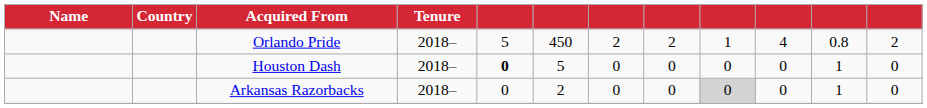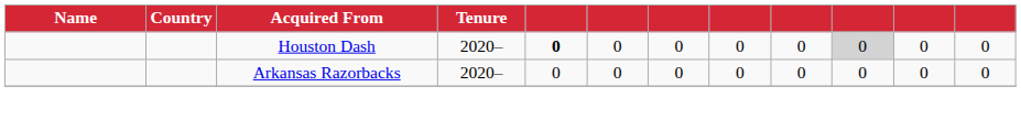- row: Orlando Pride | 2018– | 5 | 450 | 2 | 2 | 1 | 4 | 0.8 | 2
Houston Dash | Tenure: 2018– -> 2020–
Houston Dash | column 6: 5 -> 0
Houston Dash | column 10: no background -> lightgrey background
Houston Dash | column 11: 1 -> 0
Arkansas Razorbacks | Tenure: 2018– -> 2020–
Arkansas Razorbacks | column 6: 2 -> 0
Arkansas Razorbacks | column 9: lightgrey background -> no background
Arkansas Razorbacks | column 11: 1 -> 0
